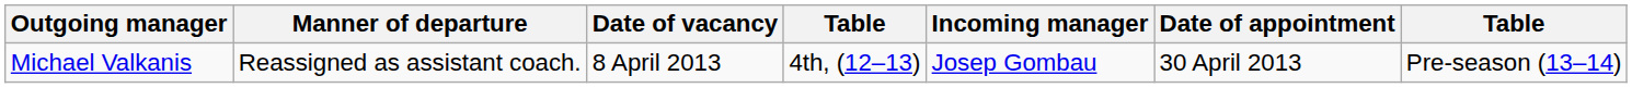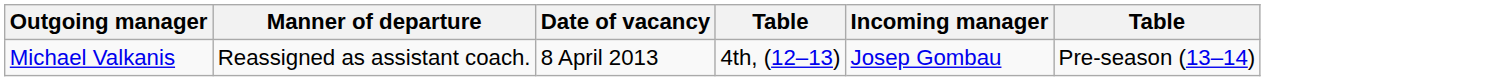- column: Date of appointment | 30 April 2013
